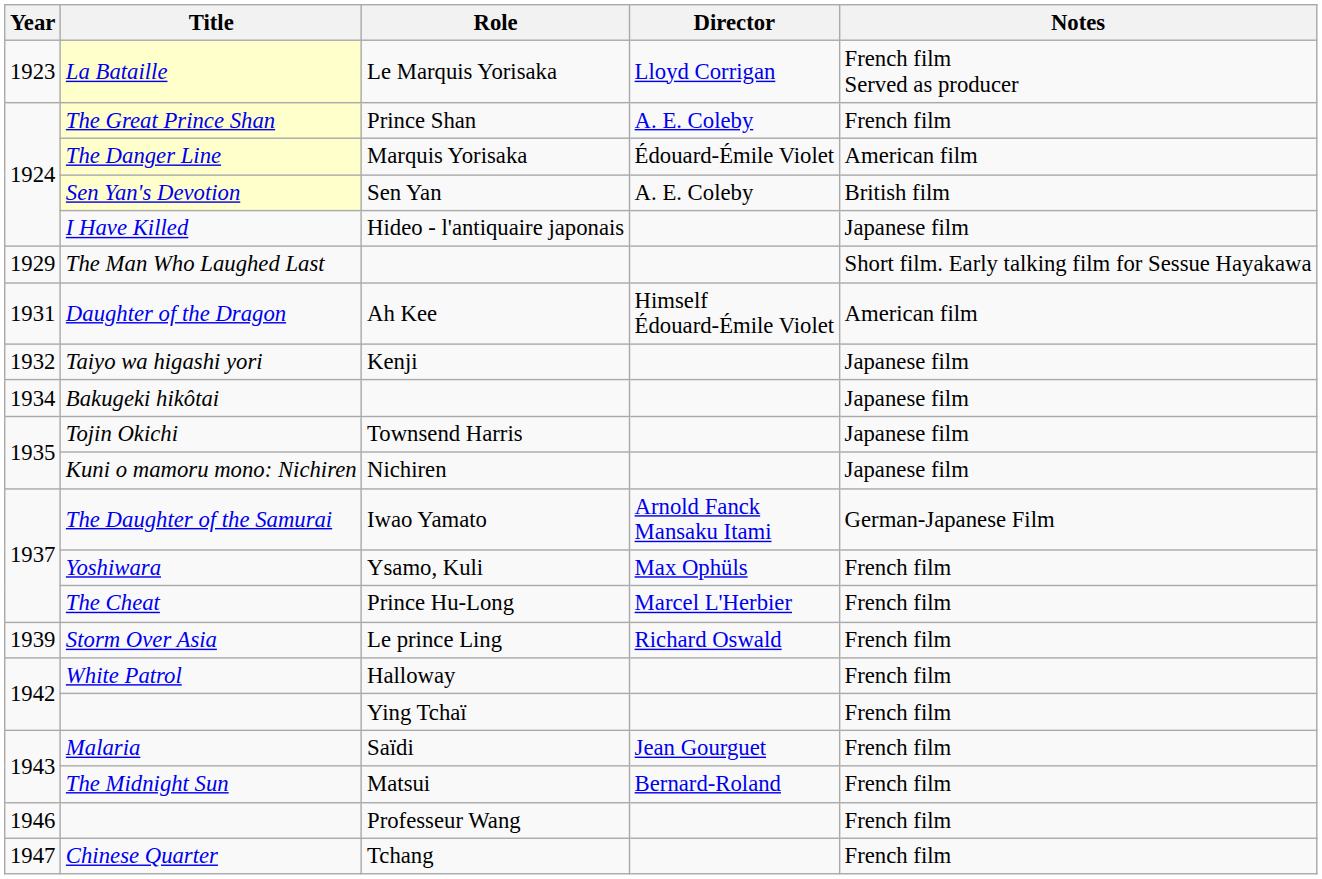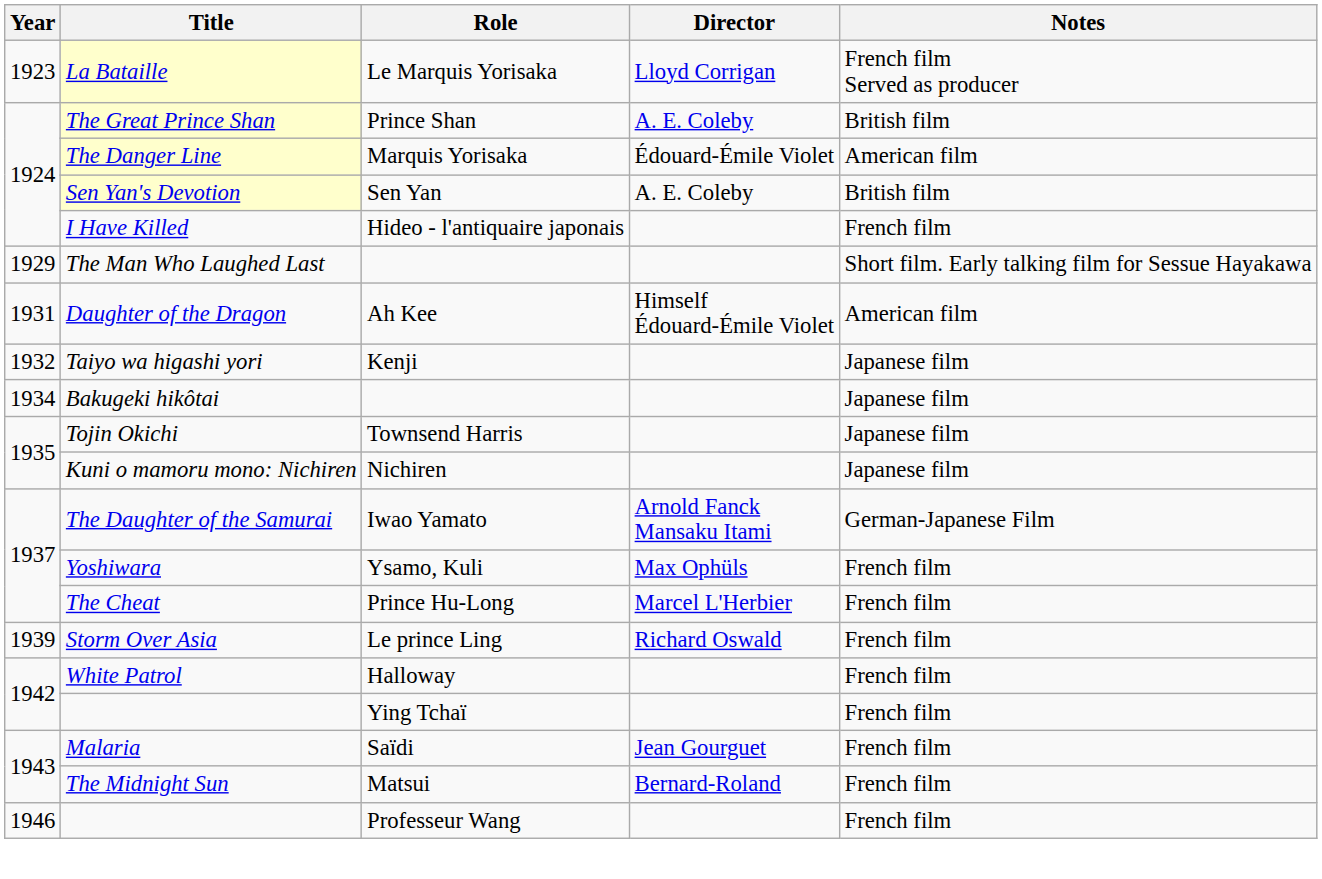The Great Prince Shan | Notes: French film -> British film
I Have Killed | Notes: Japanese film -> French film
- row: 1947 | Chinese Quarter | Tchang | French film
